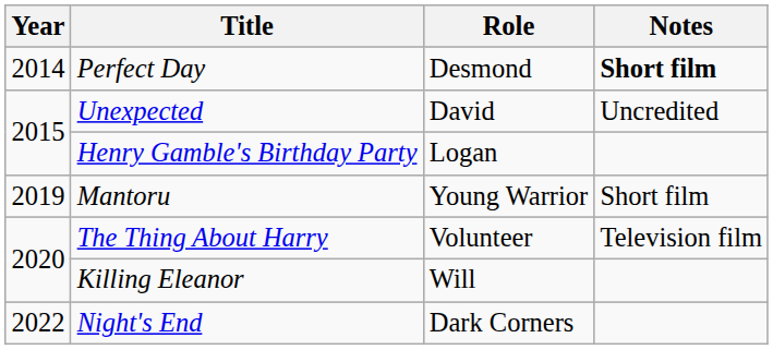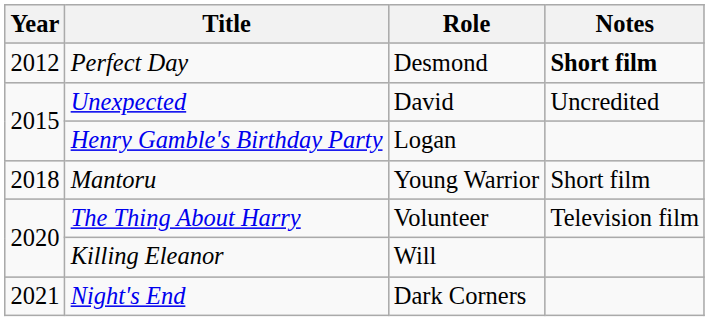Perfect Day | Year: 2014 -> 2012
Mantoru | Year: 2019 -> 2018
Night's End | Year: 2022 -> 2021
